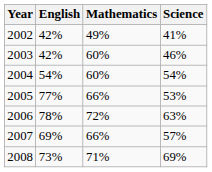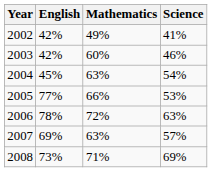2004 | English: 54% -> 45%
2004 | Mathematics: 60% -> 63%
2007 | Mathematics: 66% -> 63%
